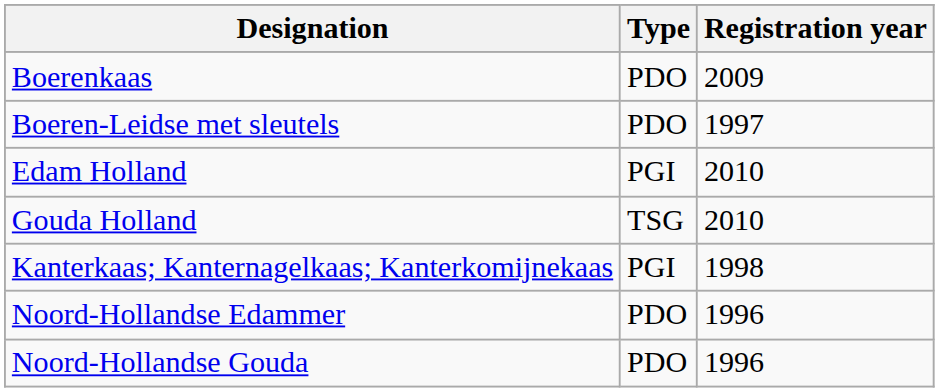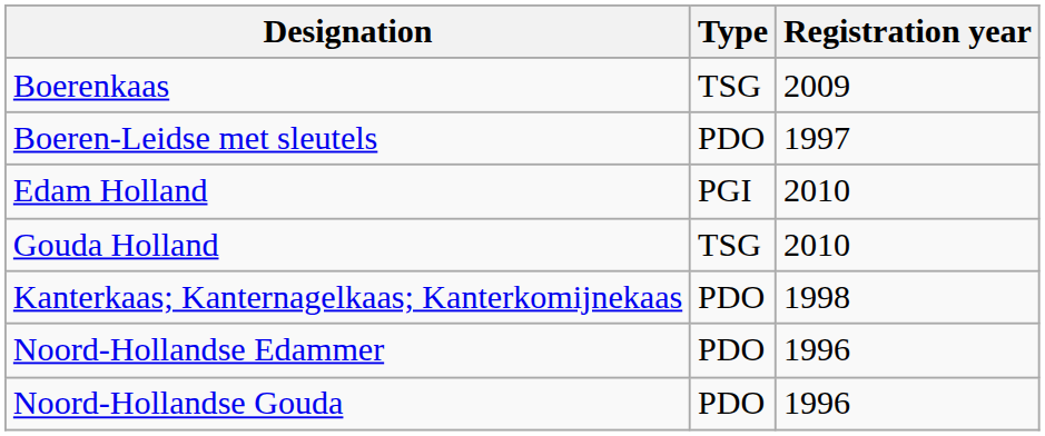Boerenkaas | Type: PDO -> TSG
Kanterkaas; Kanternagelkaas; Kanterkomijnekaas | Type: PGI -> PDO
